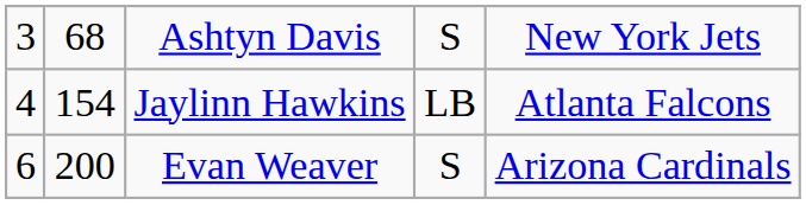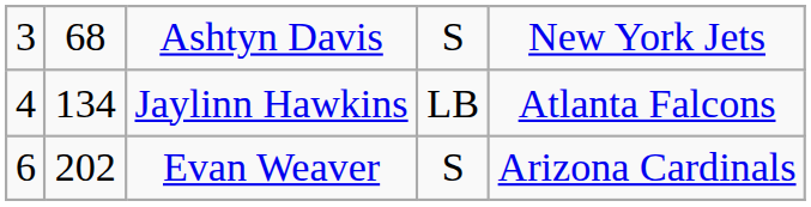Jaylinn Hawkins | column 2: 154 -> 134
Evan Weaver | column 2: 200 -> 202
